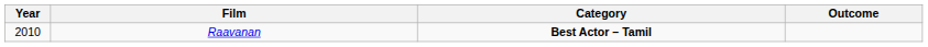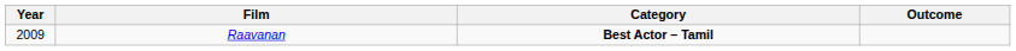Raavanan | Year: 2010 -> 2009
